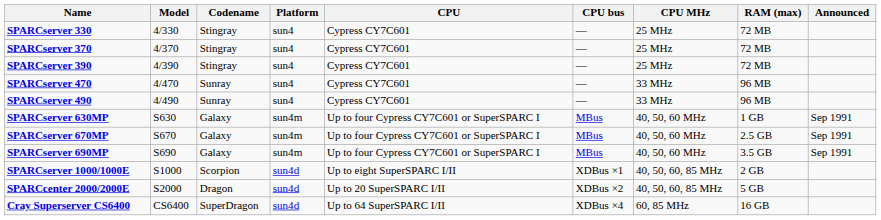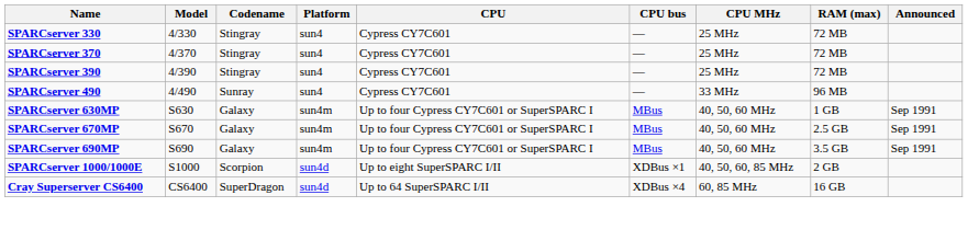- row: SPARCserver 470 | 4/470 | Sunray | sun4 | Cypress CY7C601 | — | 33 MHz | 96 MB
- row: SPARCcenter 2000/2000E | S2000 | Dragon | sun4d | Up to 20 SuperSPARC I/II | XDBus ×2 | 40, 50, 60, 85 MHz | 5 GB
